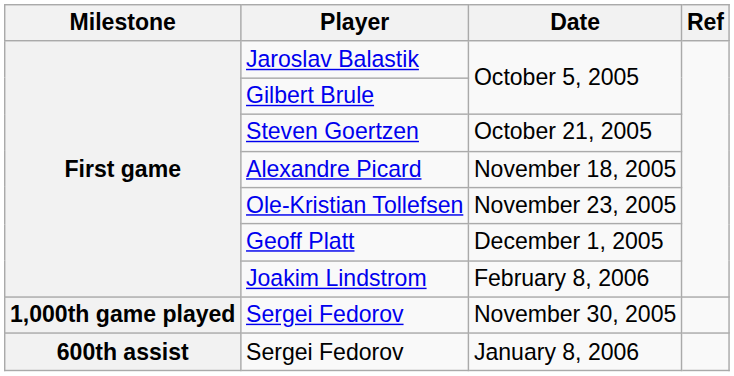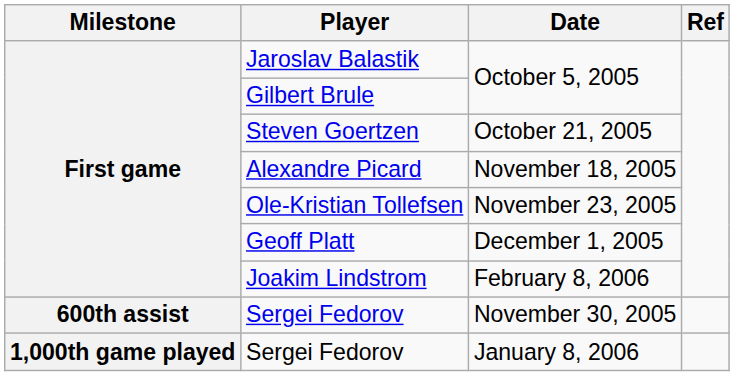Sergei Fedorov / November 30, 2005 | Milestone: 1,000th game played -> 600th assist
Sergei Fedorov / January 8, 2006 | Milestone: 600th assist -> 1,000th game played
